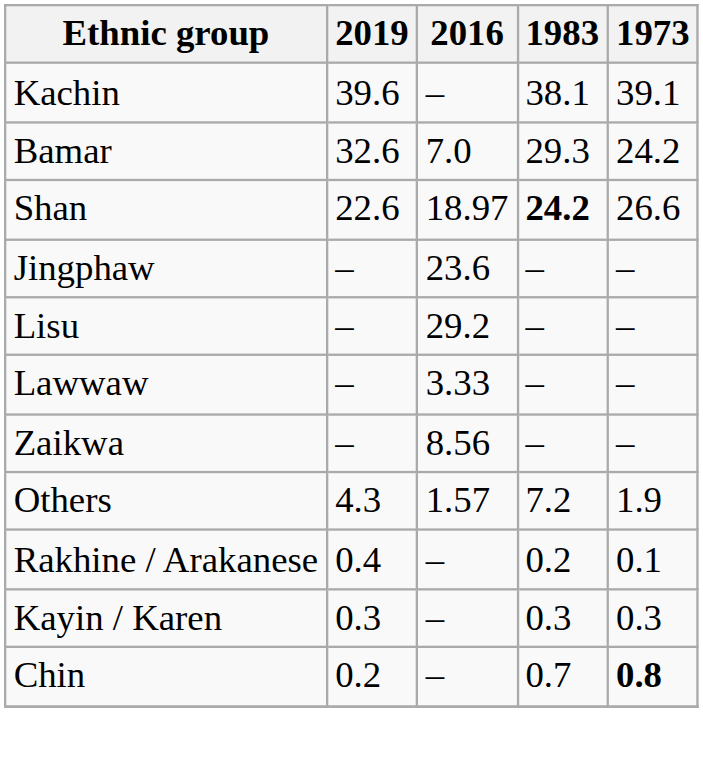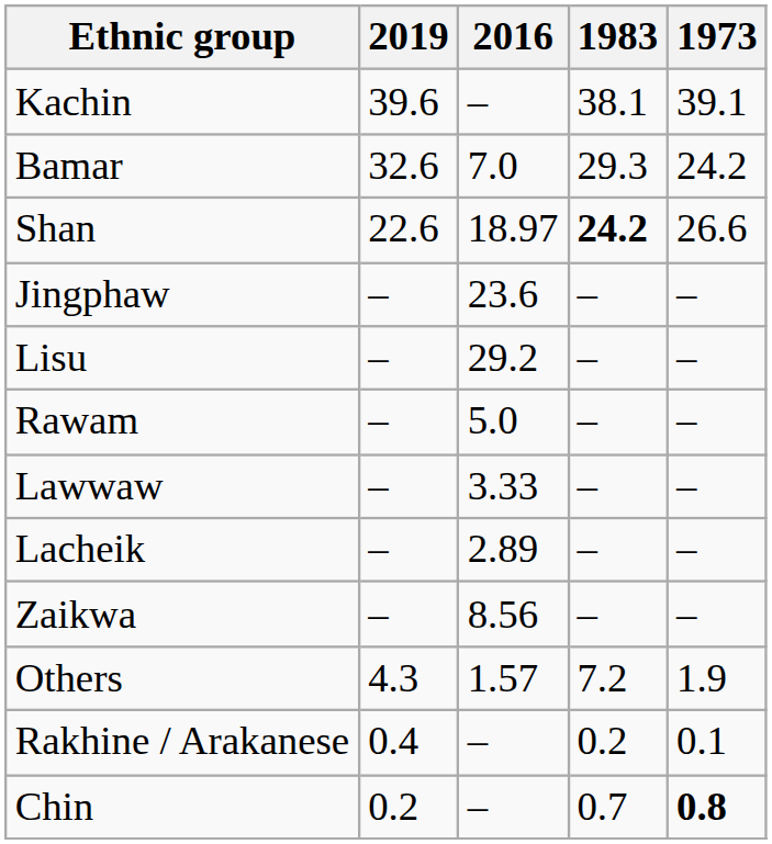+ row: Rawam | – | 5.0 | – | –
+ row: Lacheik | – | 2.89 | – | –
- row: Kayin / Karen | 0.3 | – | 0.3 | 0.3
